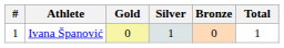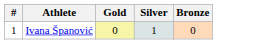- column: Total | 1
